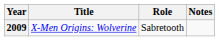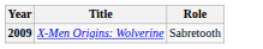- column: Notes
